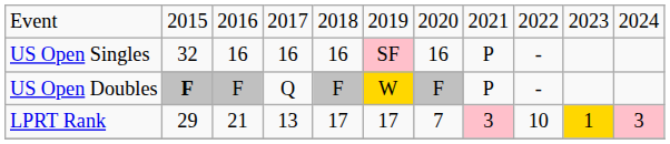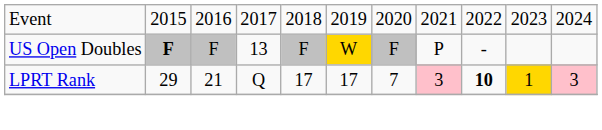- row: US Open Singles | 32 | 16 | 16 | 16 | SF | 16 | P | -
US Open Doubles | column 4: Q -> 13
LPRT Rank | column 4: 13 -> Q
LPRT Rank | column 9: normal -> bold
